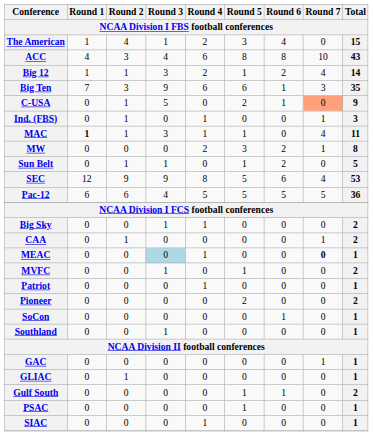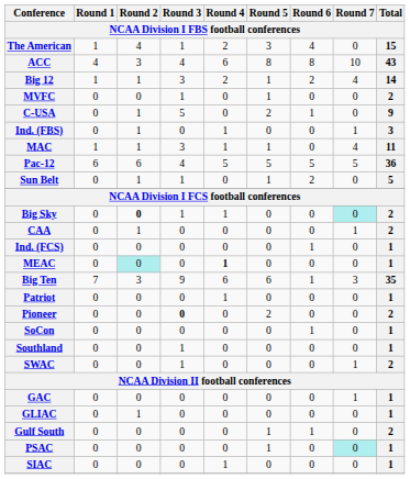rows swapped: Big Ten <-> MVFC
C-USA | Round 7: lightsalmon background -> no background
MAC | Round 1: bold -> normal
- row: MW | 0 | 0 | 0 | 2 | 3 | 2 | 1 | 8
rows swapped: Pac-12 <-> Sun Belt
- row: SEC | 12 | 9 | 9 | 8 | 5 | 6 | 4 | 53
Big Sky | Round 2: normal -> bold
Big Sky | Round 7: no background -> paleturquoise background
+ row: Ind. (FCS) | 0 | 0 | 0 | 0 | 0 | 1 | 0 | 1
MEAC | Round 2: no background -> paleturquoise background
MEAC | Round 3: lightblue background -> no background
MEAC | Round 4: normal -> bold
MEAC | Round 7: bold -> normal
Pioneer | Round 3: normal -> bold
+ row: SWAC | 0 | 0 | 1 | 0 | 0 | 0 | 1 | 2
PSAC | Round 7: no background -> paleturquoise background
